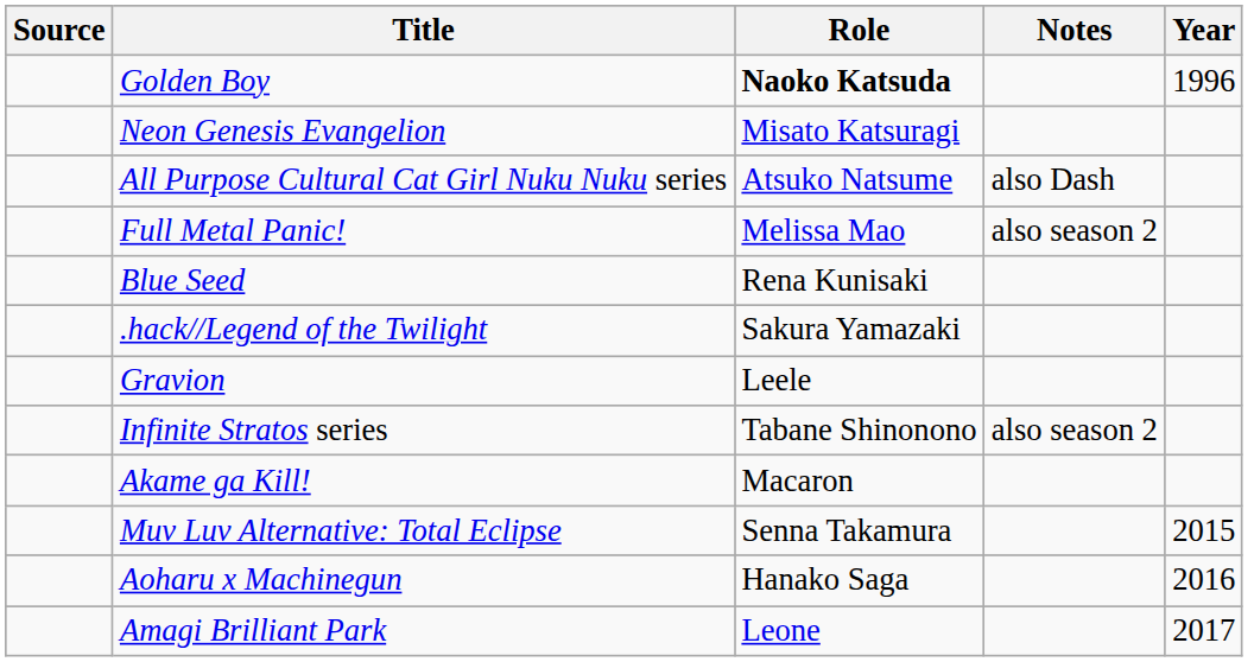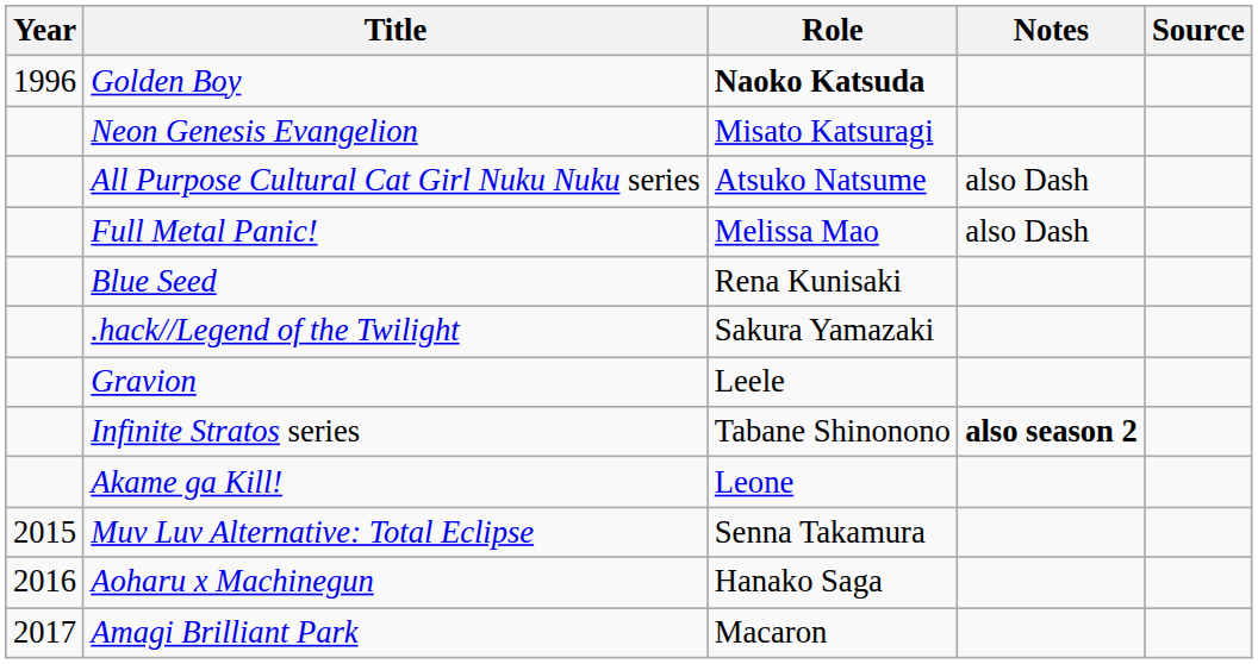columns swapped: Year <-> Source
Full Metal Panic! | Notes: also season 2 -> also Dash
Infinite Stratos series | Notes: normal -> bold
Akame ga Kill! | Role: Macaron -> Leone
Amagi Brilliant Park | Role: Leone -> Macaron
